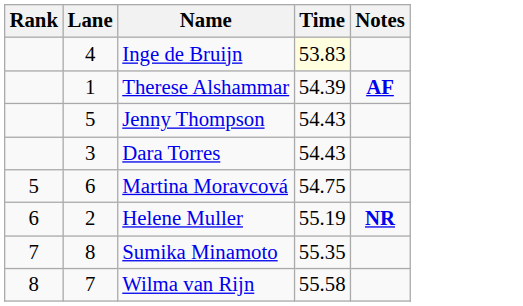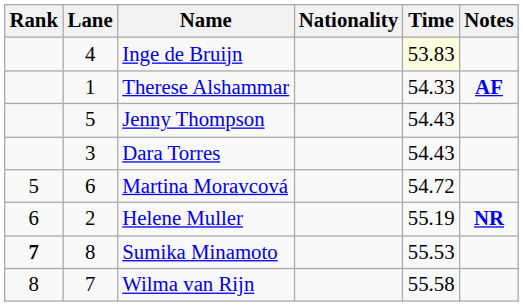+ column: Nationality
Therese Alshammar | Time: 54.39 -> 54.33
Martina Moravcová | Time: 54.75 -> 54.72
Sumika Minamoto | Rank: normal -> bold
Sumika Minamoto | Time: 55.35 -> 55.53
